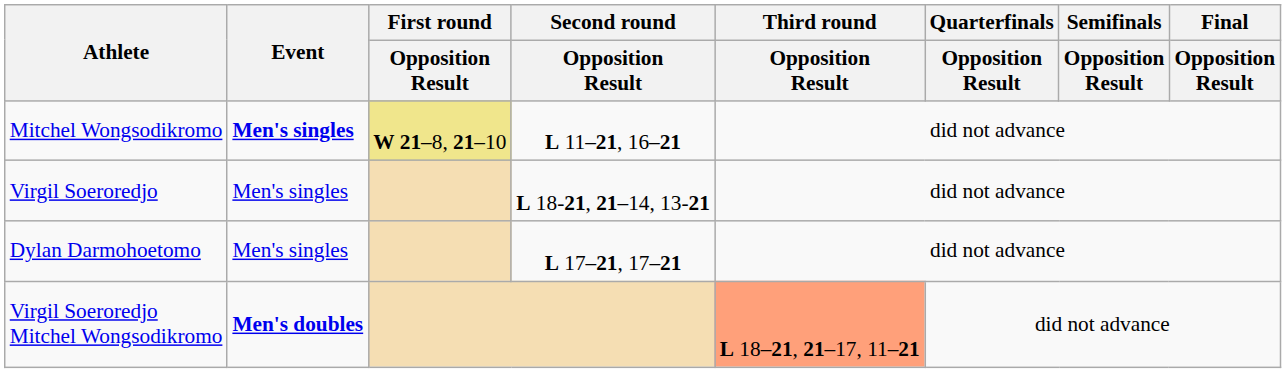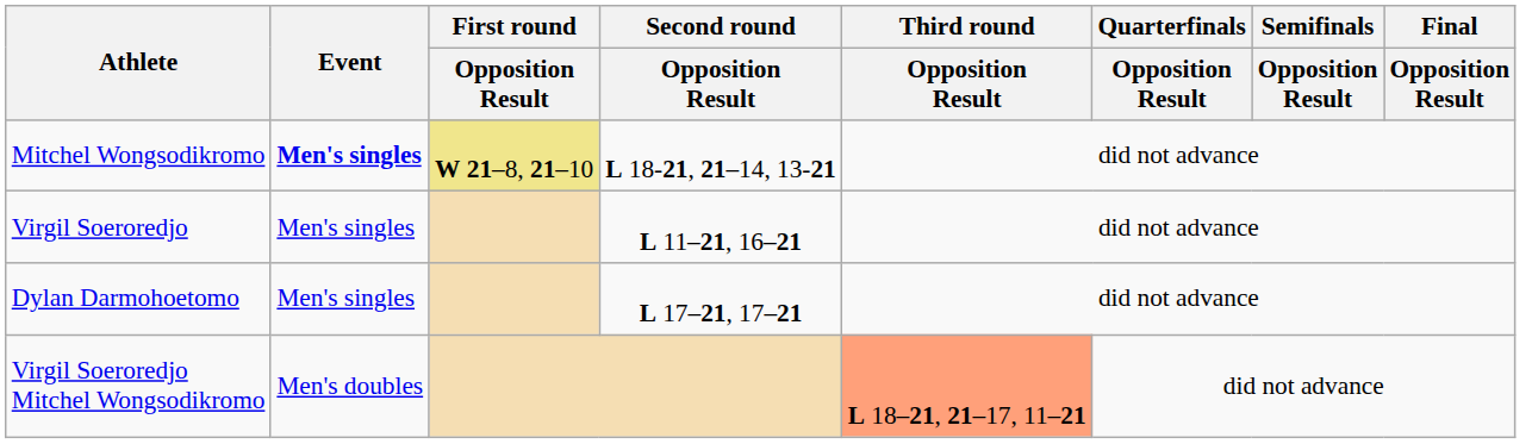Mitchel Wongsodikromo | Second round / Opposition Result: L 11–21, 16–21 -> L 18-21, 21–14, 13-21
Virgil Soeroredjo | Second round / Opposition Result: L 18-21, 21–14, 13-21 -> L 11–21, 16–21
Virgil Soeroredjo Mitchel Wongsodikromo | Event: bold -> normal
